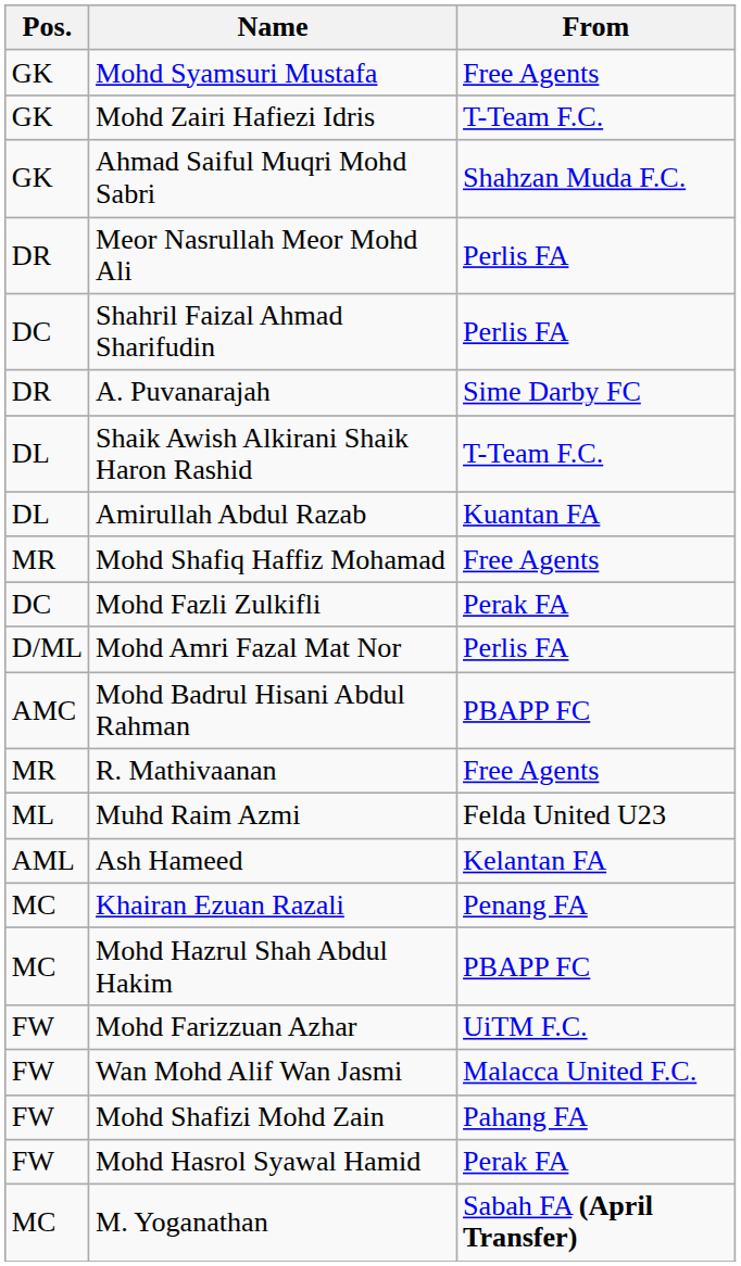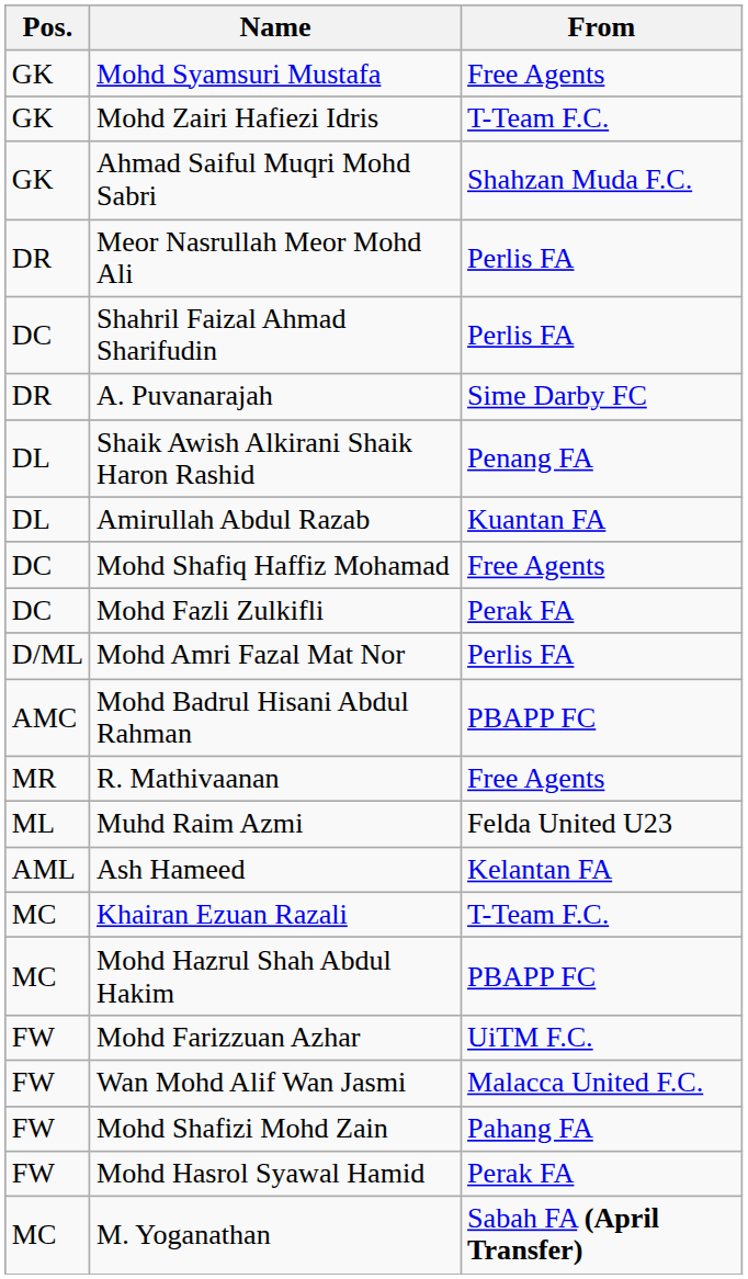Shaik Awish Alkirani Shaik Haron Rashid | From: T-Team F.C. -> Penang FA
Mohd Shafiq Haffiz Mohamad | Pos.: MR -> DC
Khairan Ezuan Razali | From: Penang FA -> T-Team F.C.
